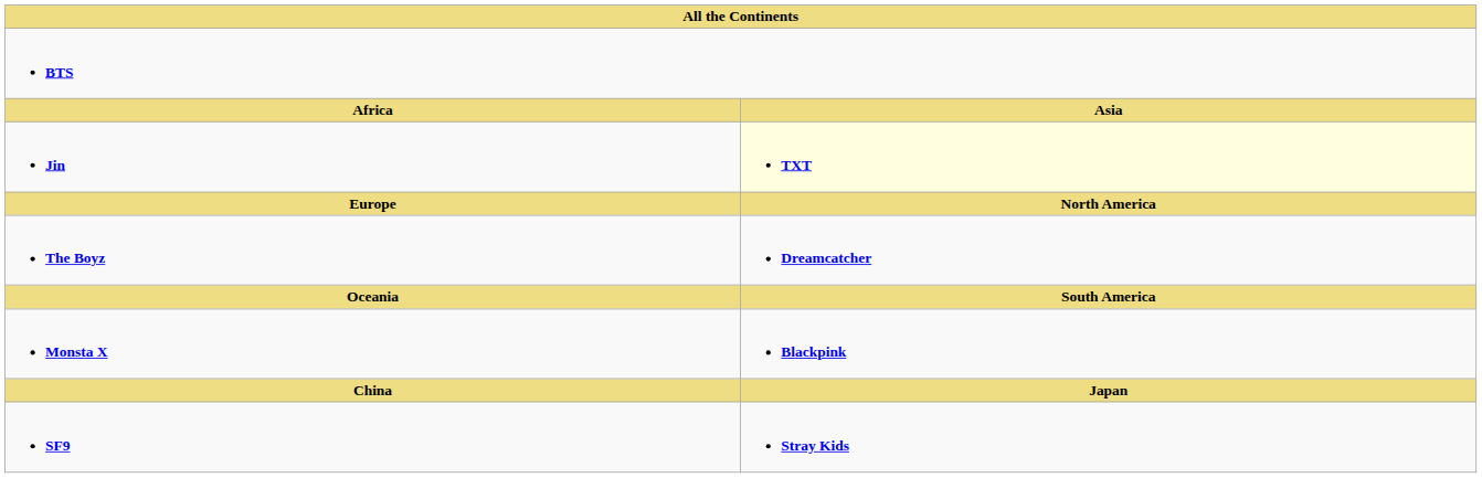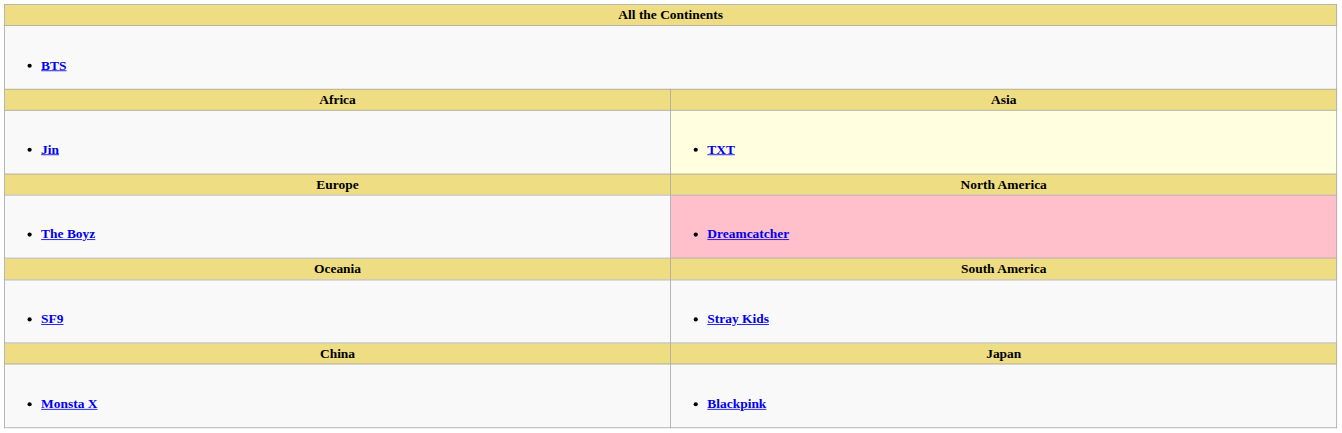The Boyz | column 2: no background -> pink background
rows swapped: Monsta X <-> SF9
